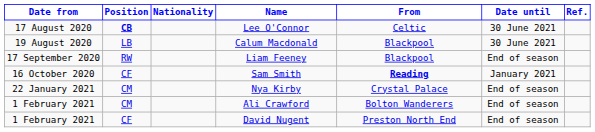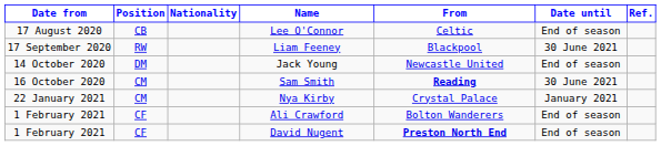Lee O'Connor | Position: bold -> normal
Lee O'Connor | Date until: 30 June 2021 -> End of season
- row: 19 August 2020 | LB | Calum Macdonald | Blackpool | 30 June 2021
Liam Feeney | Date until: End of season -> 30 June 2021
+ row: 14 October 2020 | DM | Jack Young | Newcastle United | End of season
Sam Smith | Position: CF -> CM
Sam Smith | Date until: January 2021 -> 30 June 2021
Nya Kirby | Date until: End of season -> January 2021
Ali Crawford | Position: CM -> CF
David Nugent | From: normal -> bold
